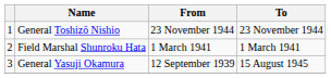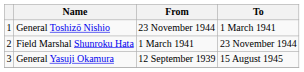General Toshizō Nishio | To: 23 November 1944 -> 1 March 1941
Field Marshal Shunroku Hata | To: 1 March 1941 -> 23 November 1944
